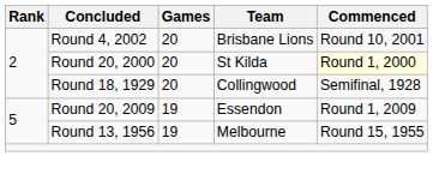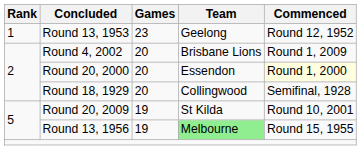+ row: 1 | Round 13, 1953 | 23 | Geelong | Round 12, 1952
Round 4, 2002 | Commenced: Round 10, 2001 -> Round 1, 2009
Round 20, 2000 | Team: St Kilda -> Essendon
Round 20, 2009 | Team: Essendon -> St Kilda
Round 20, 2009 | Commenced: Round 1, 2009 -> Round 10, 2001
Round 13, 1956 | Team: no background -> lightgreen background
